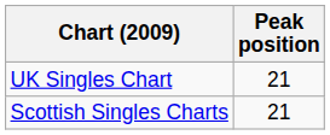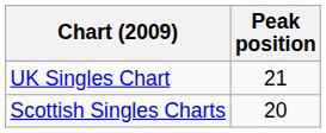Scottish Singles Charts | Peak position: 21 -> 20
